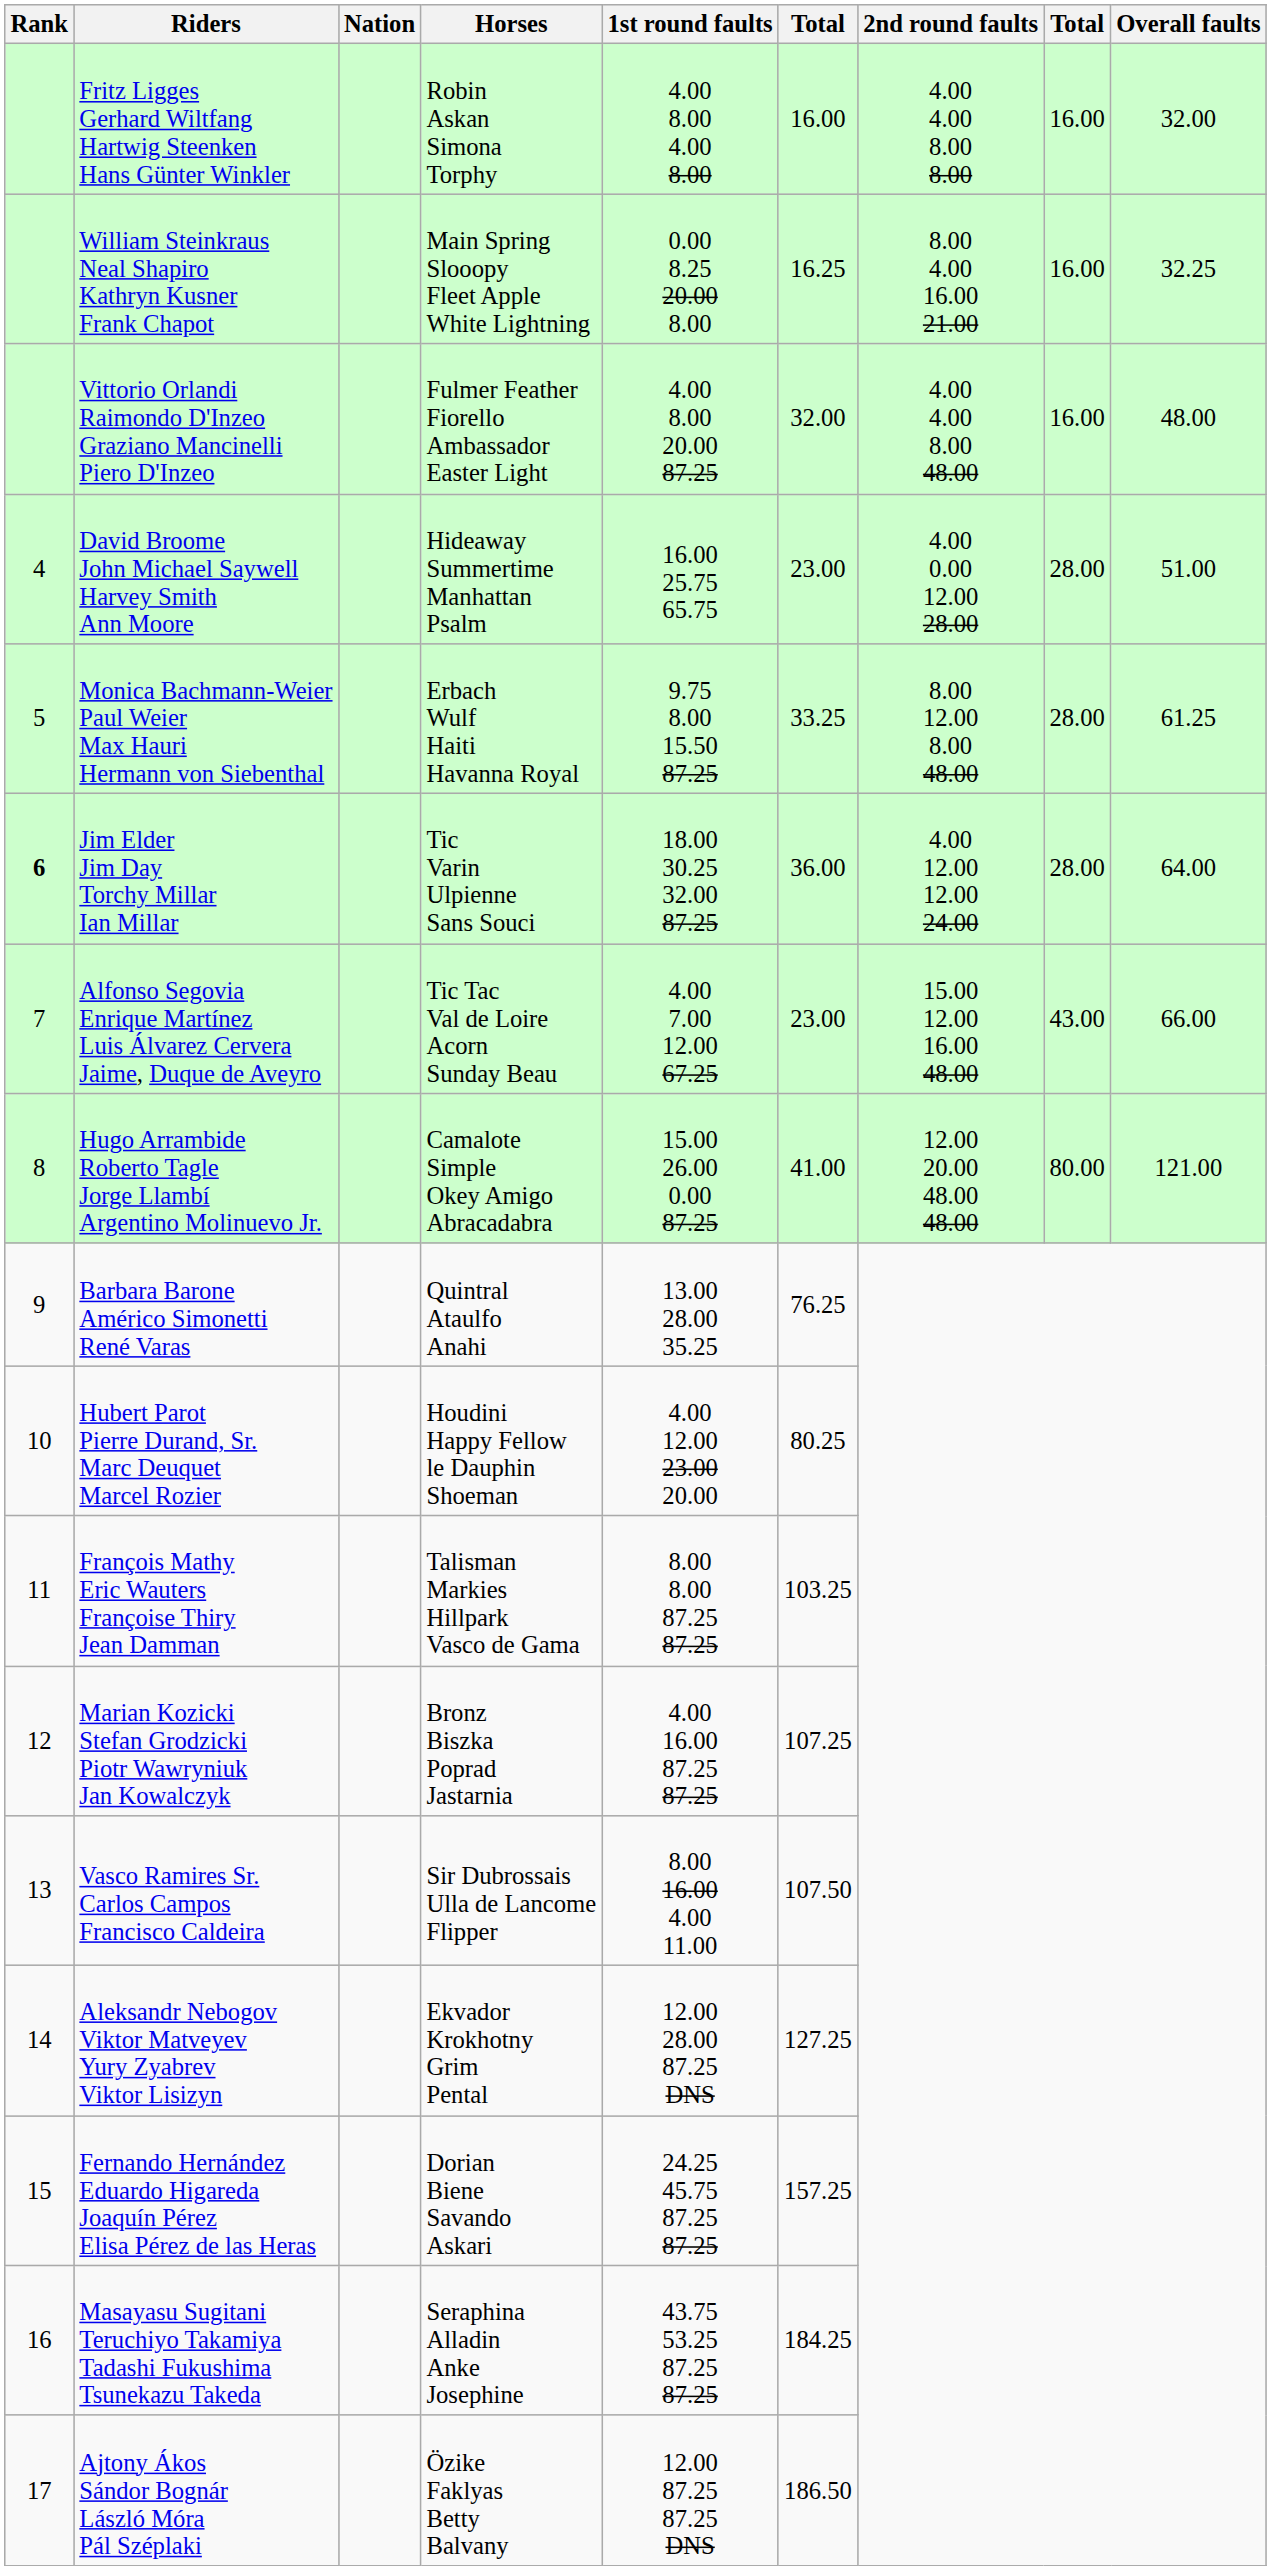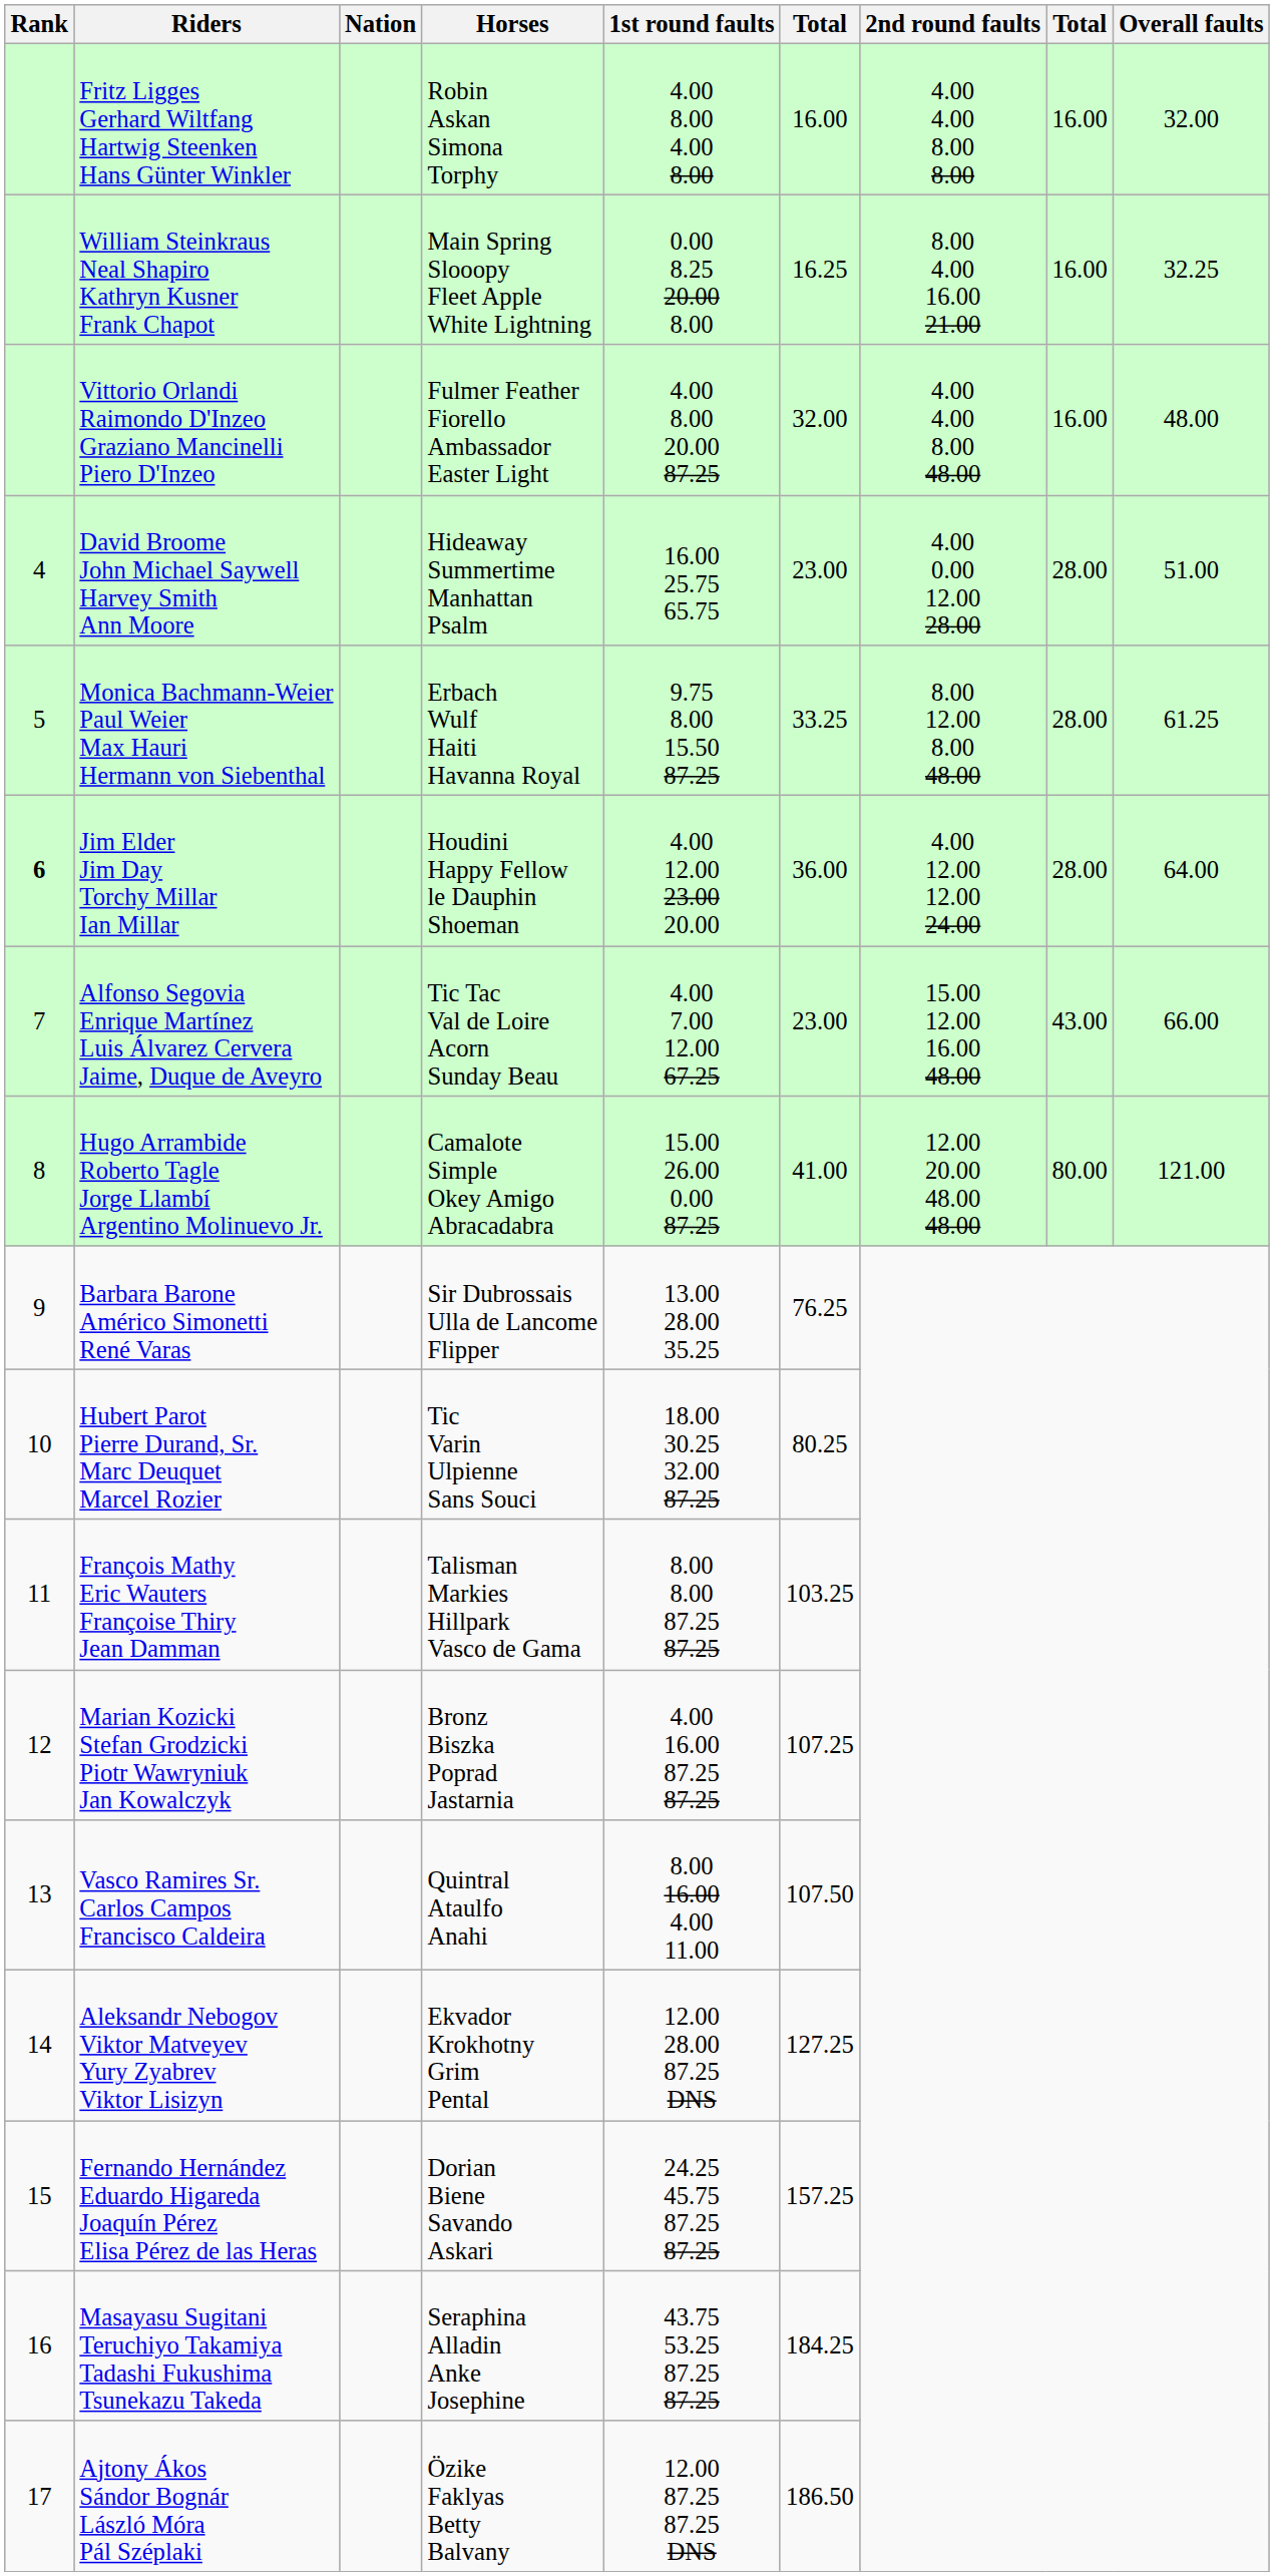Jim Elder Jim Day Torchy Millar Ian Millar | Horses: Tic Varin Ulpienne Sans Souci -> Houdini Happy Fellow le Dauphin Shoeman
Jim Elder Jim Day Torchy Millar Ian Millar | 1st round faults: 18.00 30.25 32.00 87.25 -> 4.00 12.00 23.00 20.00
Barbara Barone Américo Simonetti René Varas | Horses: Quintral Ataulfo Anahi -> Sir Dubrossais Ulla de Lancome Flipper
Hubert Parot Pierre Durand, Sr. Marc Deuquet Marcel Rozier | Horses: Houdini Happy Fellow le Dauphin Shoeman -> Tic Varin Ulpienne Sans Souci
Hubert Parot Pierre Durand, Sr. Marc Deuquet Marcel Rozier | 1st round faults: 4.00 12.00 23.00 20.00 -> 18.00 30.25 32.00 87.25
Vasco Ramires Sr. Carlos Campos Francisco Caldeira | Horses: Sir Dubrossais Ulla de Lancome Flipper -> Quintral Ataulfo Anahi
